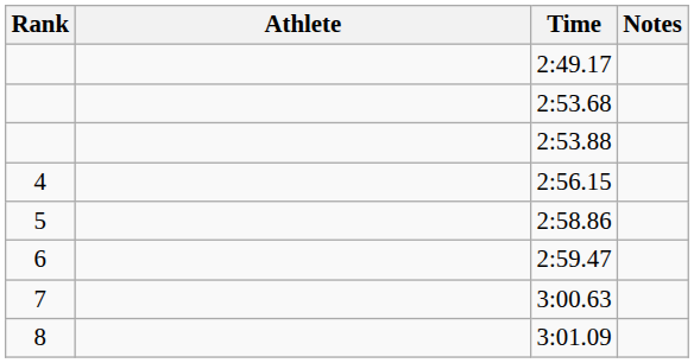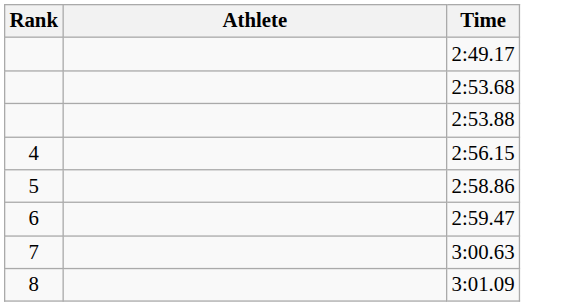- column: Notes
